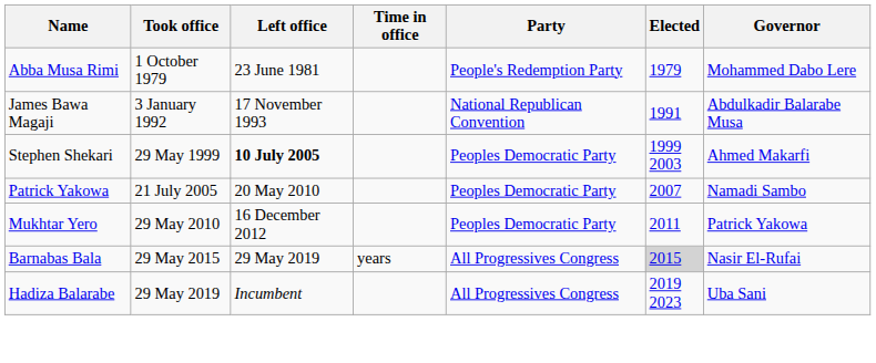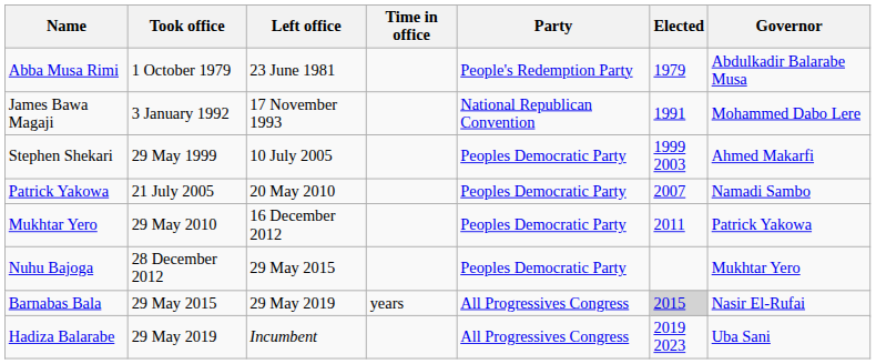Abba Musa Rimi | Governor: Mohammed Dabo Lere -> Abdulkadir Balarabe Musa
James Bawa Magaji | Governor: Abdulkadir Balarabe Musa -> Mohammed Dabo Lere
Stephen Shekari | Left office: bold -> normal
+ row: Nuhu Bajoga | 28 December 2012 | 29 May 2015 | Peoples Democratic Party | Mukhtar Yero
